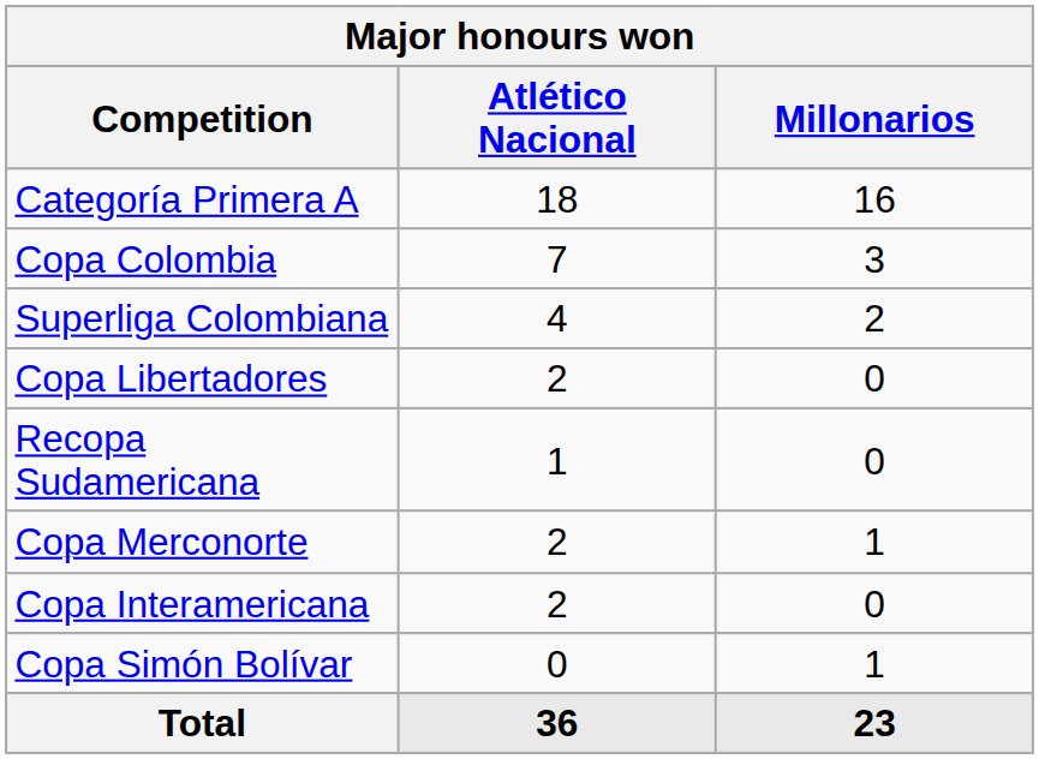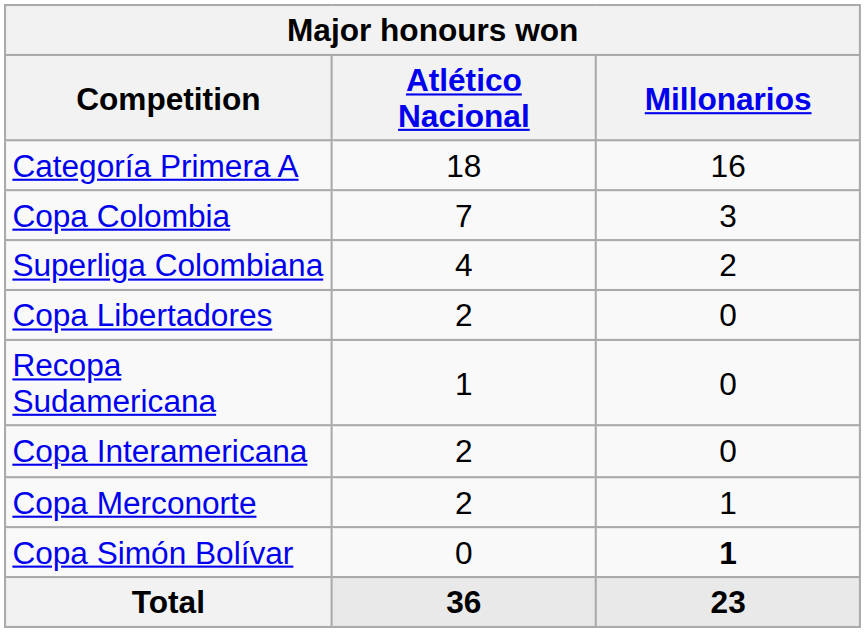rows swapped: Copa Merconorte <-> Copa Interamericana
Copa Simón Bolívar | Millonarios: normal -> bold
